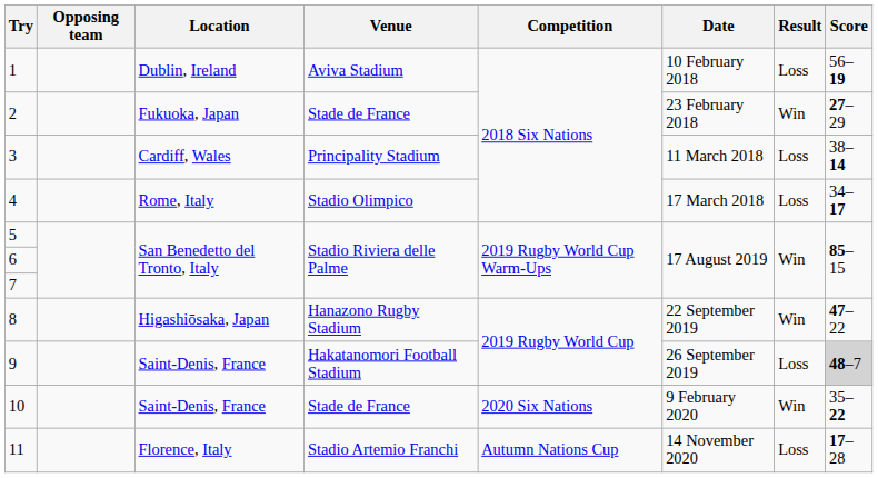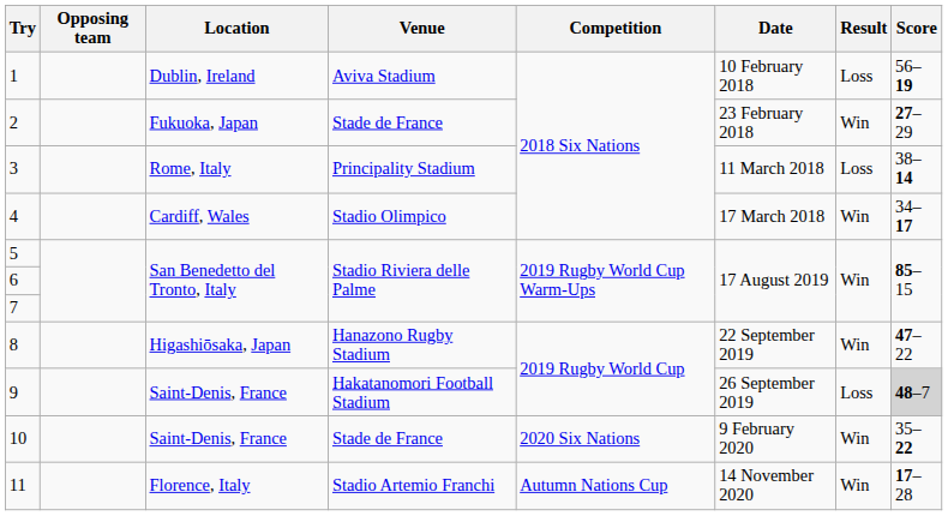3 | Location: Cardiff, Wales -> Rome, Italy
4 | Location: Rome, Italy -> Cardiff, Wales
4 | Result: Loss -> Win
11 | Result: Loss -> Win
